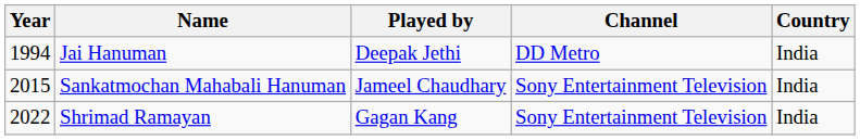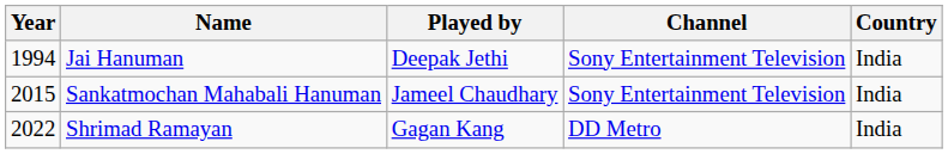Jai Hanuman | Channel: DD Metro -> Sony Entertainment Television
Shrimad Ramayan | Channel: Sony Entertainment Television -> DD Metro
